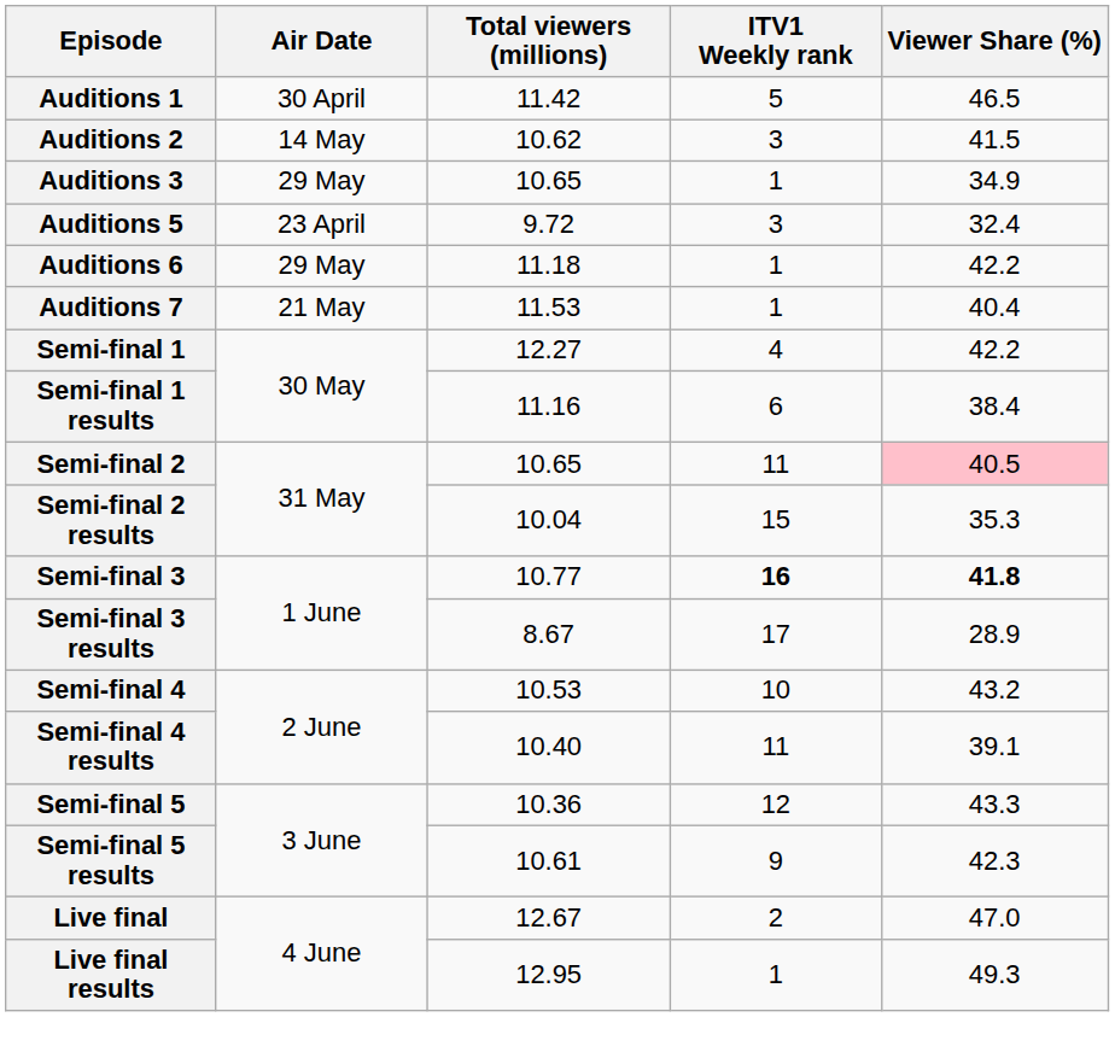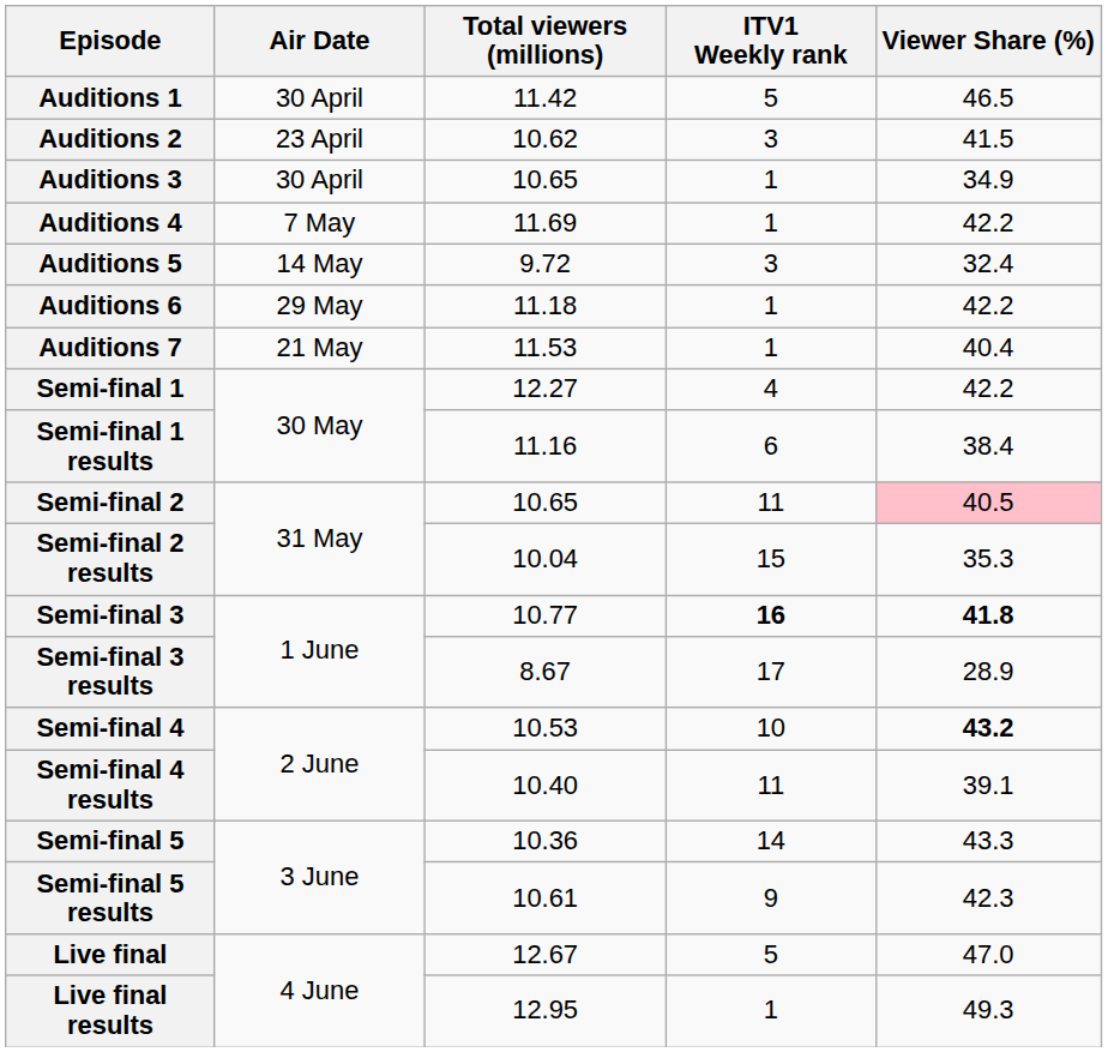Auditions 2 | Air Date: 14 May -> 23 April
Auditions 3 | Air Date: 29 May -> 30 April
+ row: Auditions 4 | 7 May | 11.69 | 1 | 42.2
Auditions 5 | Air Date: 23 April -> 14 May
Semi-final 4 | Viewer Share (%): normal -> bold
Semi-final 5 | ITV1 Weekly rank: 12 -> 14
Live final | ITV1 Weekly rank: 2 -> 5
